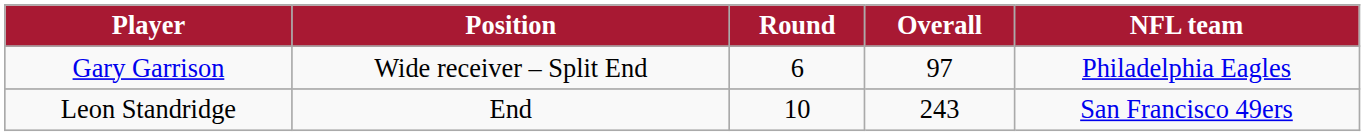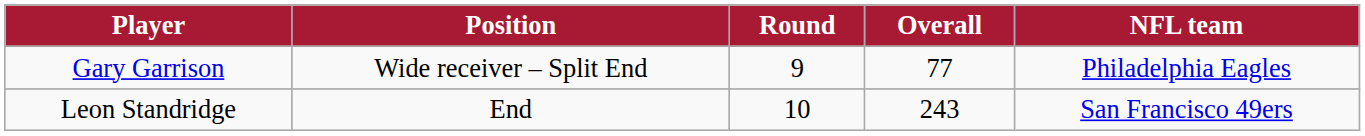Gary Garrison | Round: 6 -> 9
Gary Garrison | Overall: 97 -> 77
